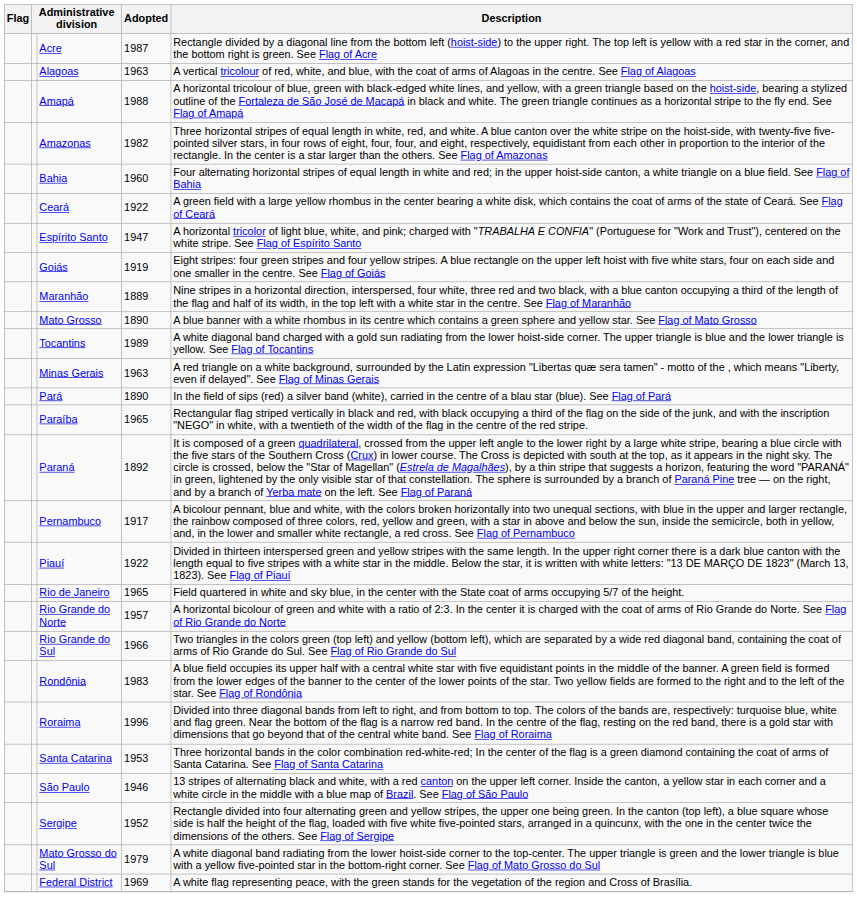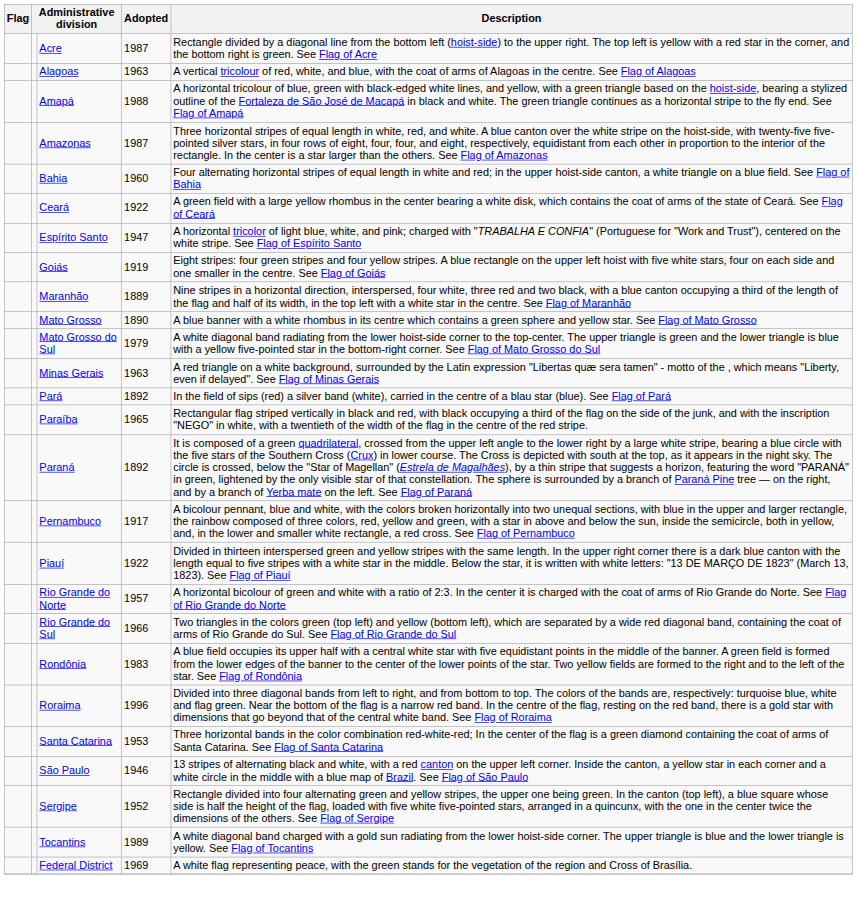Amazonas | Adopted: 1982 -> 1987
rows swapped: Mato Grosso do Sul <-> Tocantins
Pará | Adopted: 1890 -> 1892
- row: Rio de Janeiro | 1965 | Field quartered in white and sky blue, in the center with the State coat of arms occupying 5/7 of the height.
